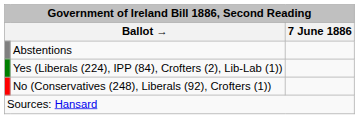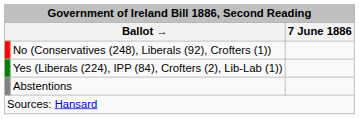rows swapped: No (Conservatives (248), Liberals (92), Crofters (1)) <-> Abstentions
